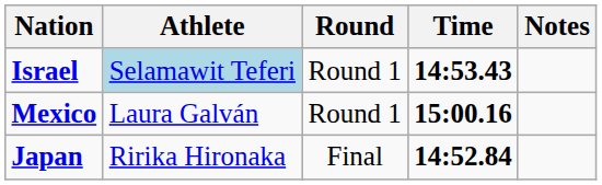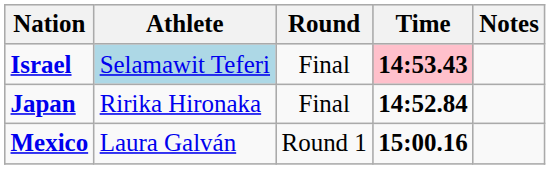Israel | Round: Round 1 -> Final
Israel | Time: no background -> pink background
rows swapped: Mexico <-> Japan
